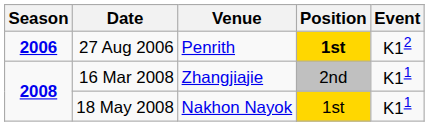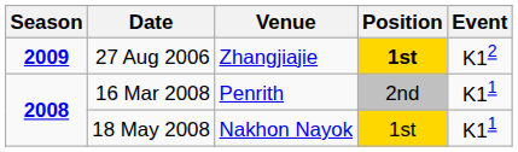27 Aug 2006 | Season: 2006 -> 2009
27 Aug 2006 | Venue: Penrith -> Zhangjiajie
16 Mar 2008 | Venue: Zhangjiajie -> Penrith
